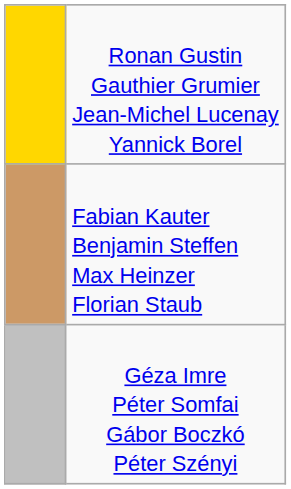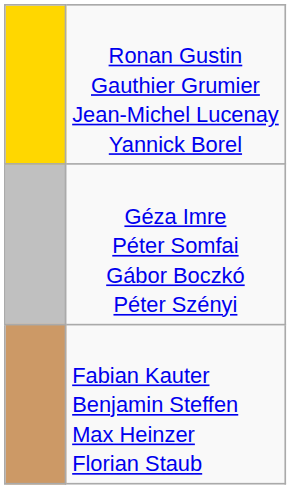rows swapped: Géza Imre Péter Somfai Gábor Boczkó Péter Szényi <-> Fabian Kauter Benjamin Steffen Max Heinzer Florian Staub
